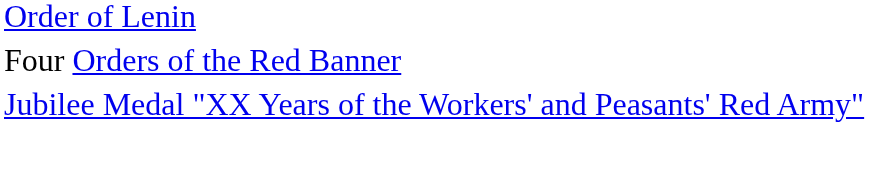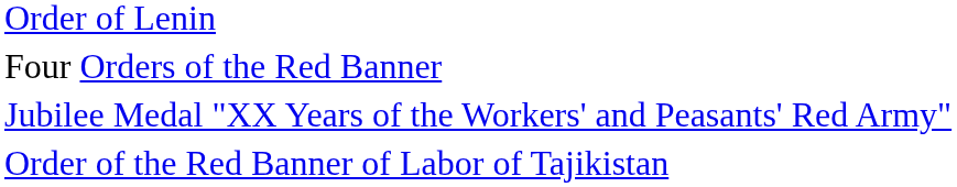+ row: Order of the Red Banner of Labor of Tajikistan
